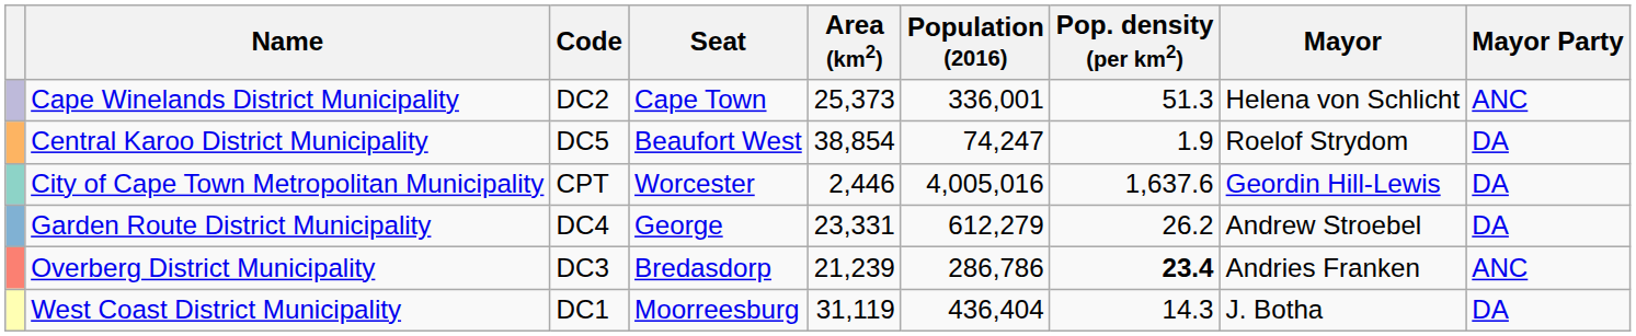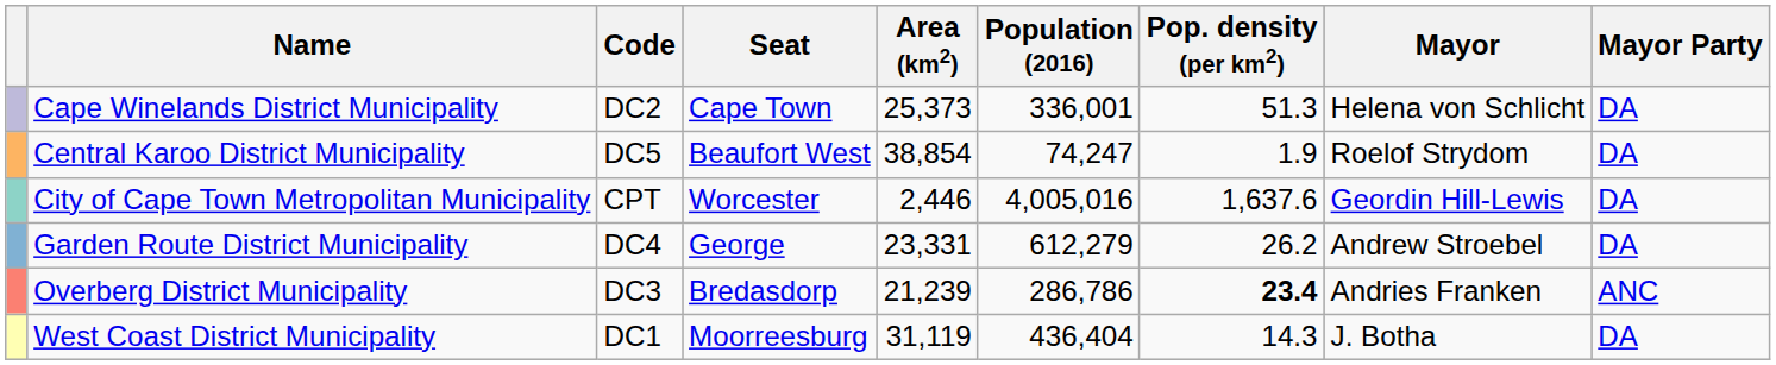Cape Winelands District Municipality | Mayor Party: ANC -> DA
